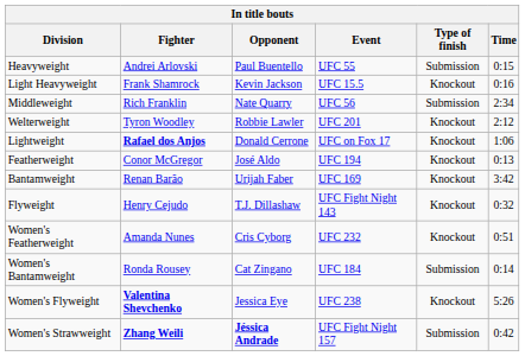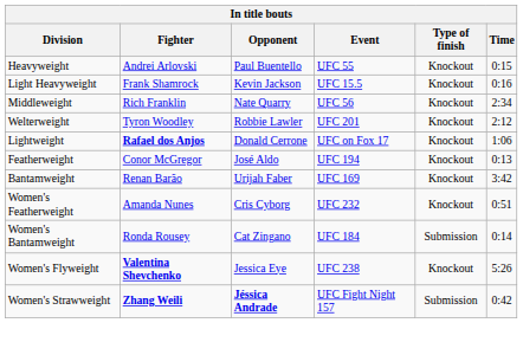Heavyweight | Type of finish: Submission -> Knockout
Middleweight | Type of finish: Submission -> Knockout
- row: Flyweight | Henry Cejudo | T.J. Dillashaw | UFC Fight Night 143 | Knockout | 0:32
